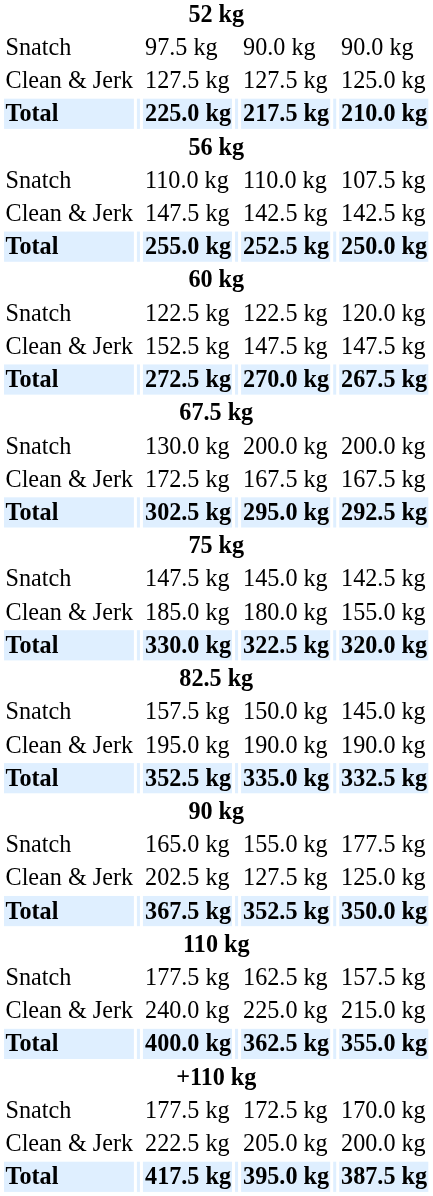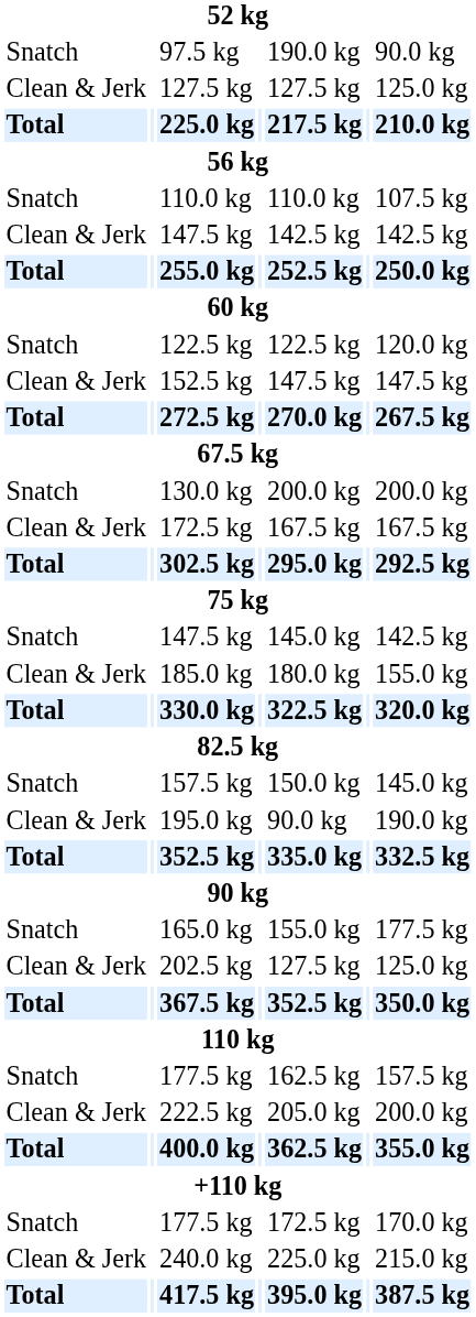97.5 kg | column 5: 90.0 kg -> 190.0 kg
195.0 kg | column 5: 190.0 kg -> 90.0 kg
rows swapped: 222.5 kg <-> 240.0 kg
